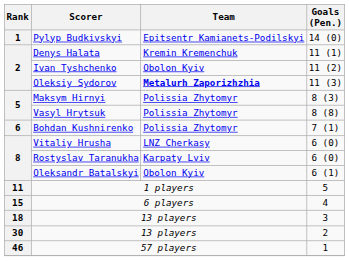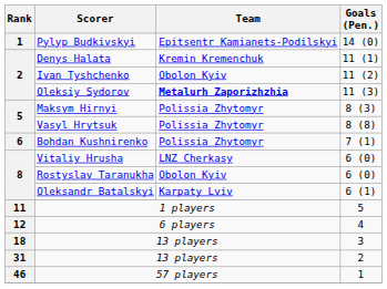Rostyslav Taranukha | Team: Karpaty Lviv -> Obolon Kyiv
Oleksandr Batalskyi | Team: Obolon Kyiv -> Karpaty Lviv
6 players | Rank: 15 -> 12
13 players / 2 | Rank: 30 -> 31
